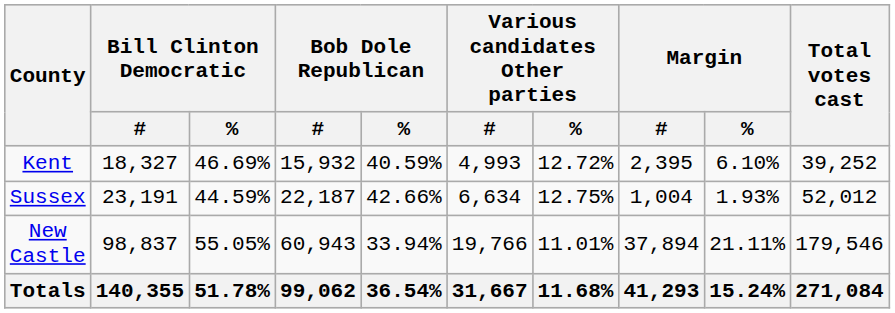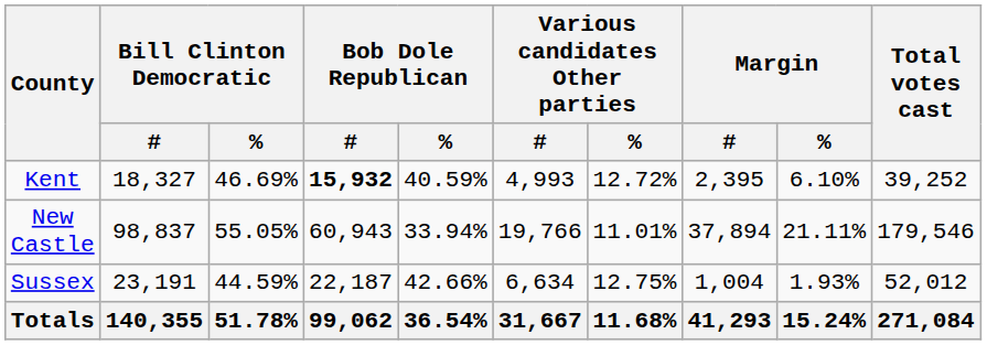Kent | Bob Dole Republican / #: normal -> bold
rows swapped: New Castle <-> Sussex
